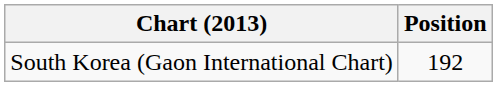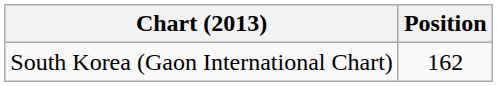South Korea (Gaon International Chart) | Position: 192 -> 162
